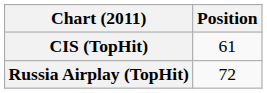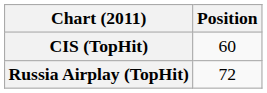CIS (TopHit) | Position: 61 -> 60
